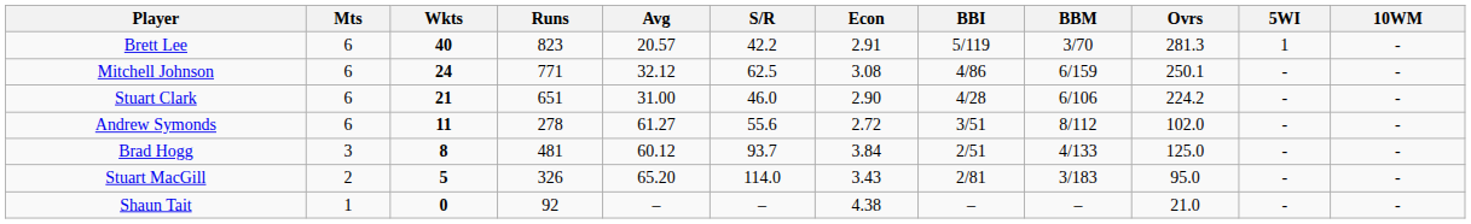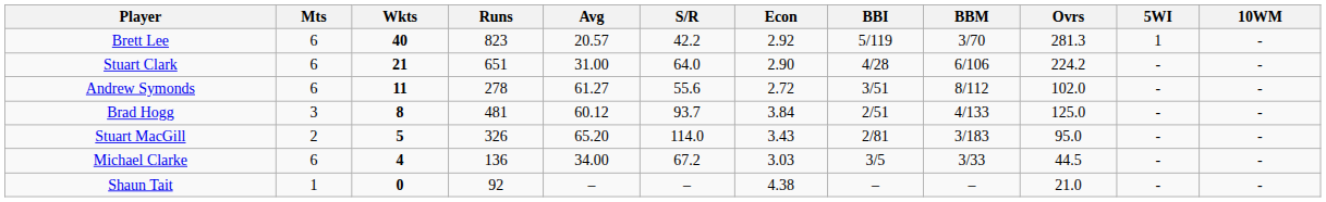Brett Lee | Econ: 2.91 -> 2.92
- row: Mitchell Johnson | 6 | 24 | 771 | 32.12 | 62.5 | 3.08 | 4/86 | 6/159 | 250.1 | - | -
Stuart Clark | S/R: 46.0 -> 64.0
+ row: Michael Clarke | 6 | 4 | 136 | 34.00 | 67.2 | 3.03 | 3/5 | 3/33 | 44.5 | - | -
